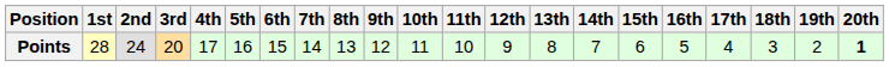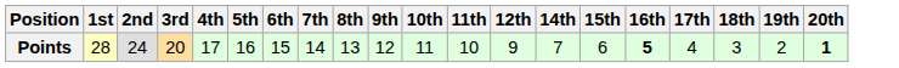- column: 13th | 8
Points | 16th: normal -> bold
